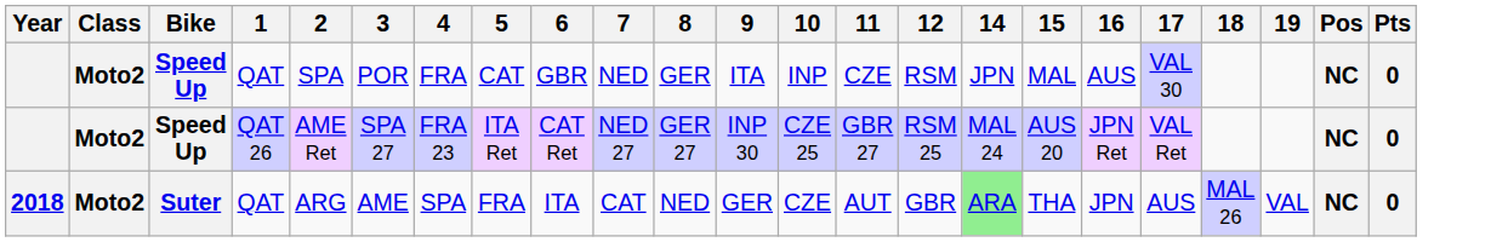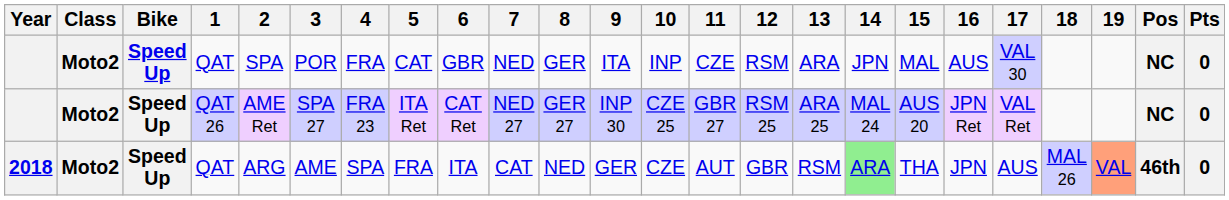+ column: 13 | ARA | ARA 25 | RSM
2018 | Bike: Suter -> Speed Up
2018 | 19: no background -> lightsalmon background
2018 | Pos: NC -> 46th
